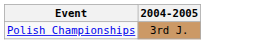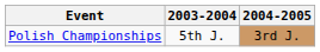+ column: 2003-2004 | 5th J.
